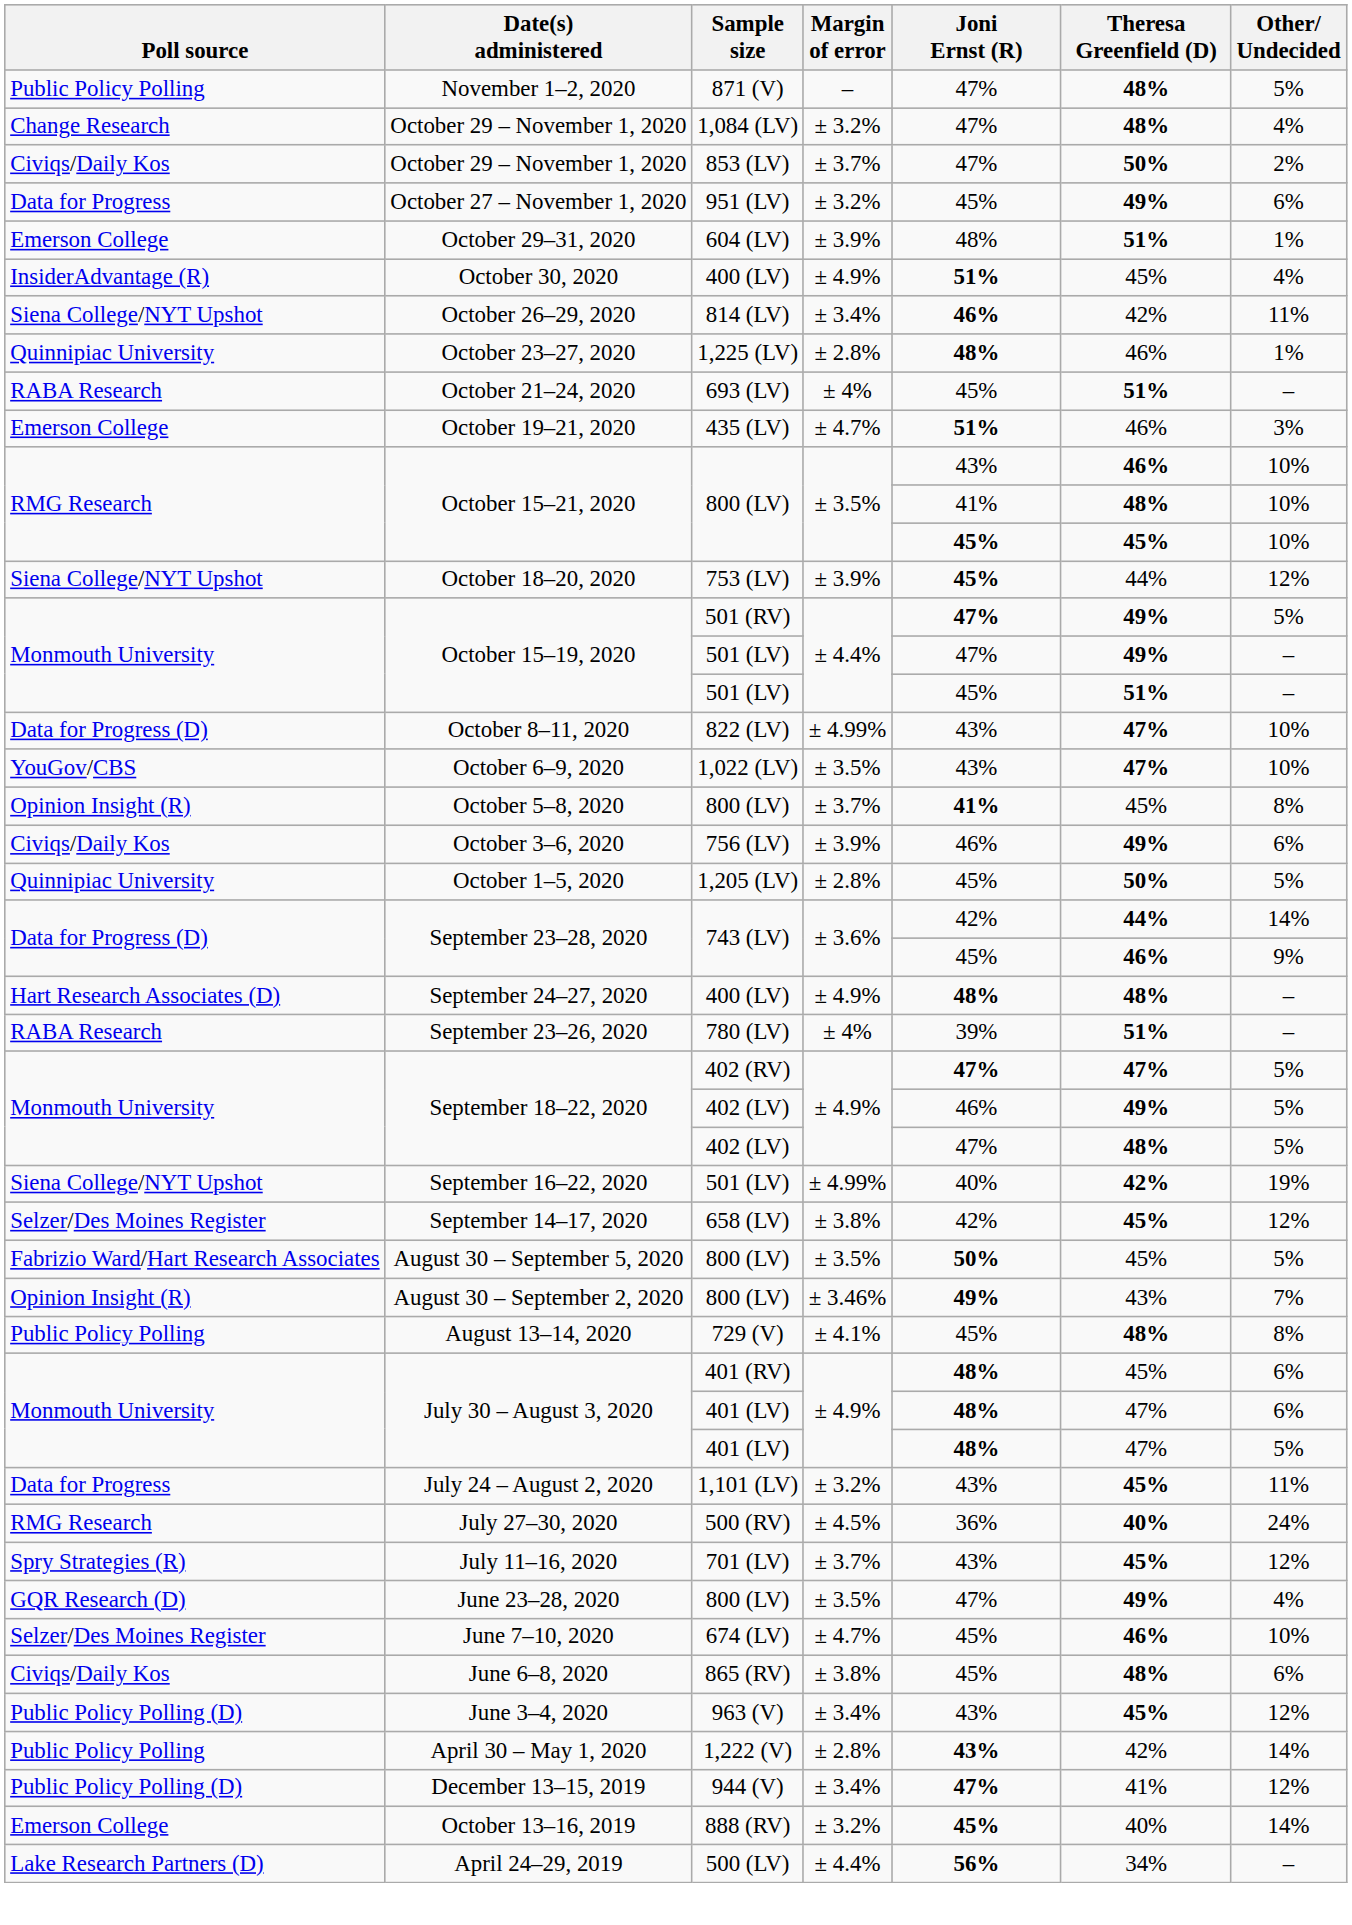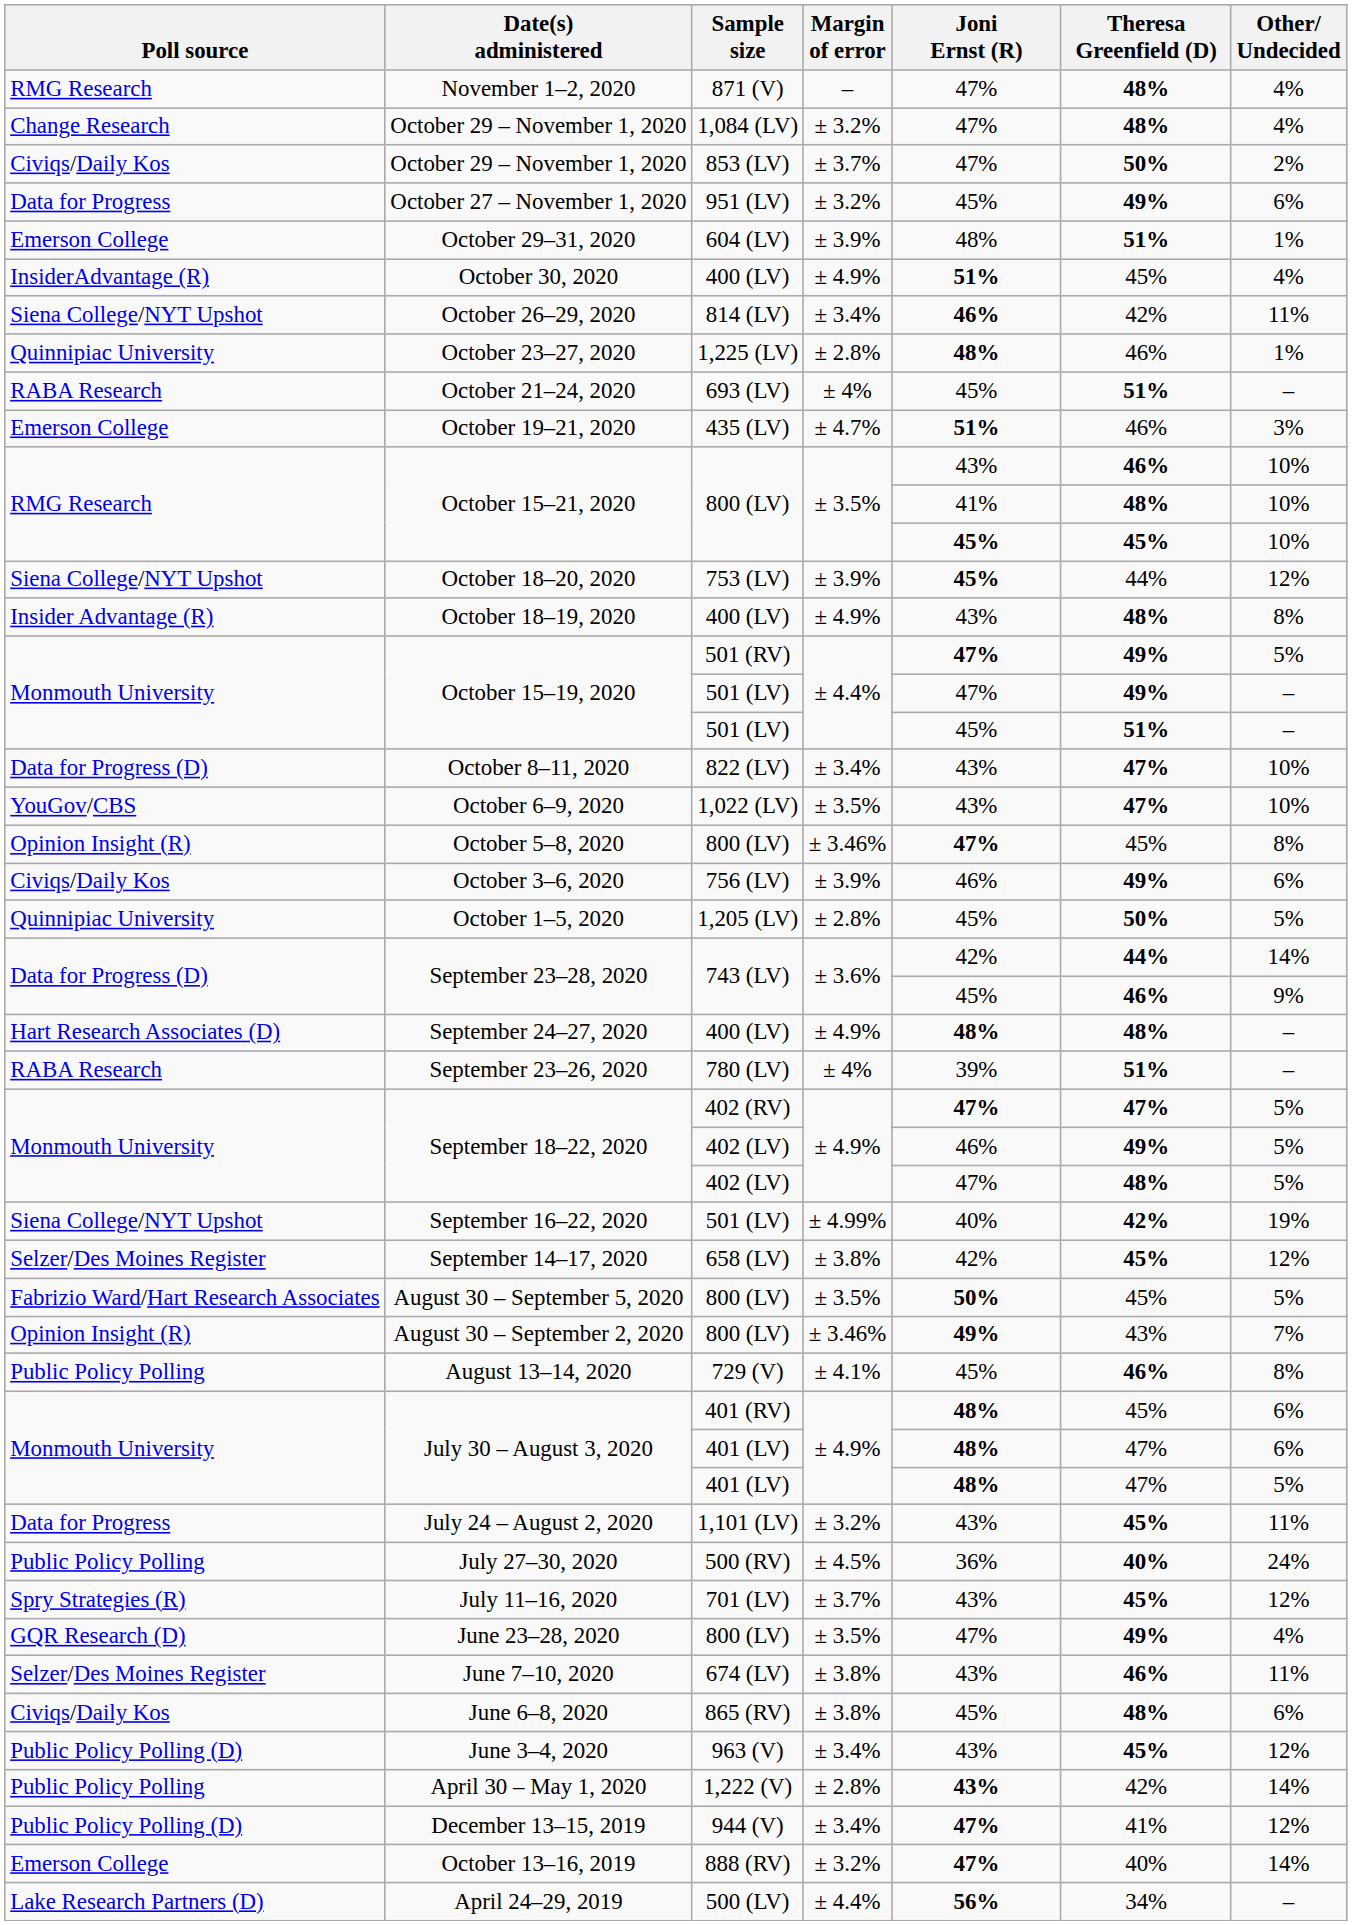November 1–2, 2020 | Poll source: Public Policy Polling -> RMG Research
November 1–2, 2020 | Other/ Undecided: 5% -> 4%
+ row: Insider Advantage (R) | October 18–19, 2020 | 400 (LV) | ± 4.9% | 43% | 48% | 8%
October 8–11, 2020 | Margin of error: ± 4.99% -> ± 3.4%
October 5–8, 2020 | Margin of error: ± 3.7% -> ± 3.46%
October 5–8, 2020 | Joni Ernst (R): 41% -> 47%
August 13–14, 2020 | Theresa Greenfield (D): 48% -> 46%
July 27–30, 2020 | Poll source: RMG Research -> Public Policy Polling
June 7–10, 2020 | Margin of error: ± 4.7% -> ± 3.8%
June 7–10, 2020 | Joni Ernst (R): 45% -> 43%
June 7–10, 2020 | Other/ Undecided: 10% -> 11%
October 13–16, 2019 | Joni Ernst (R): 45% -> 47%
